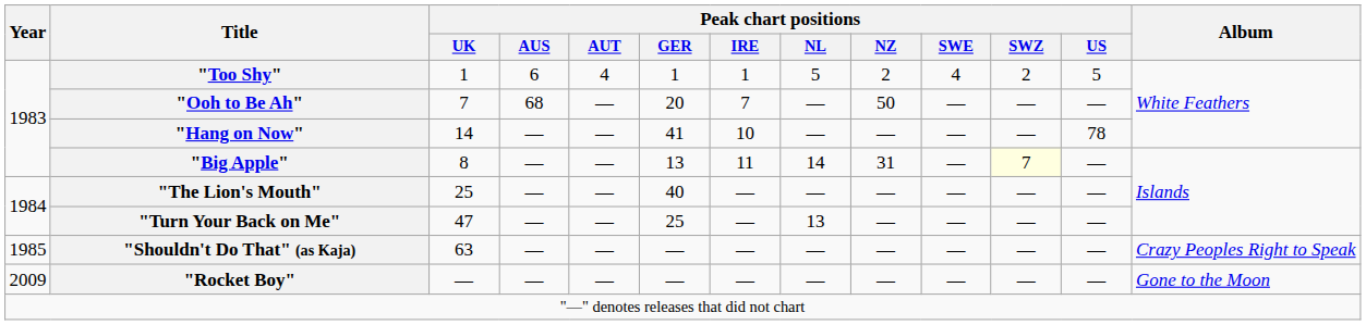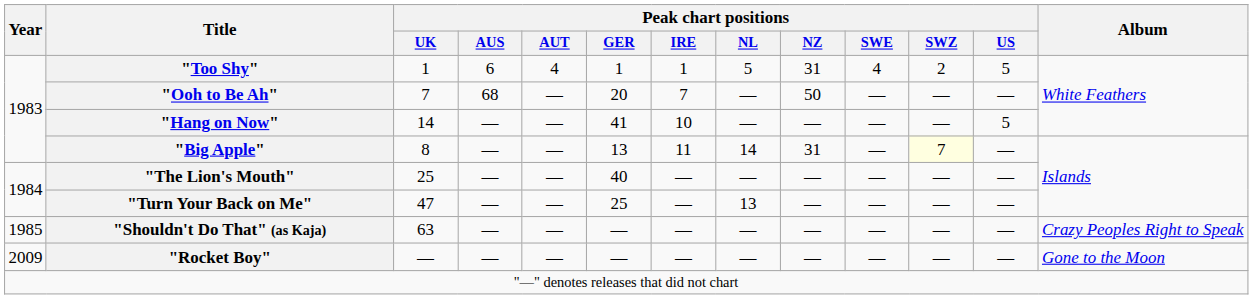"Too Shy" | Peak chart positions / NZ: 2 -> 31
"Hang on Now" | Peak chart positions / US: 78 -> 5
